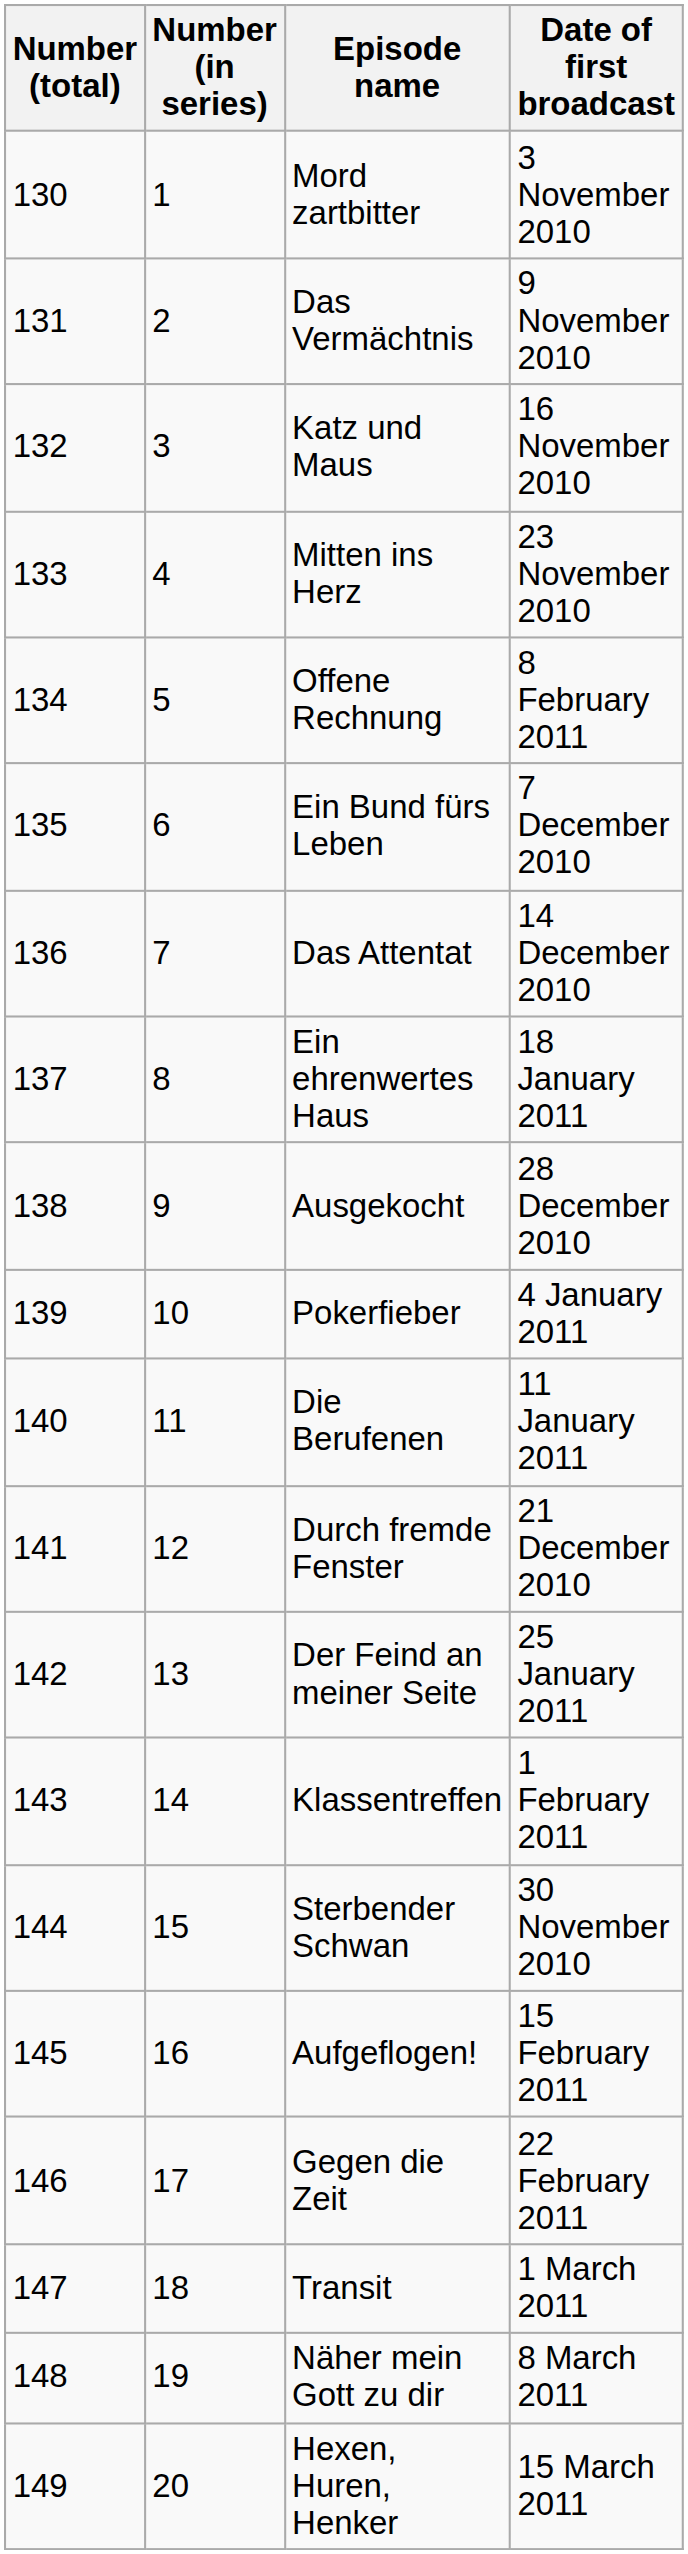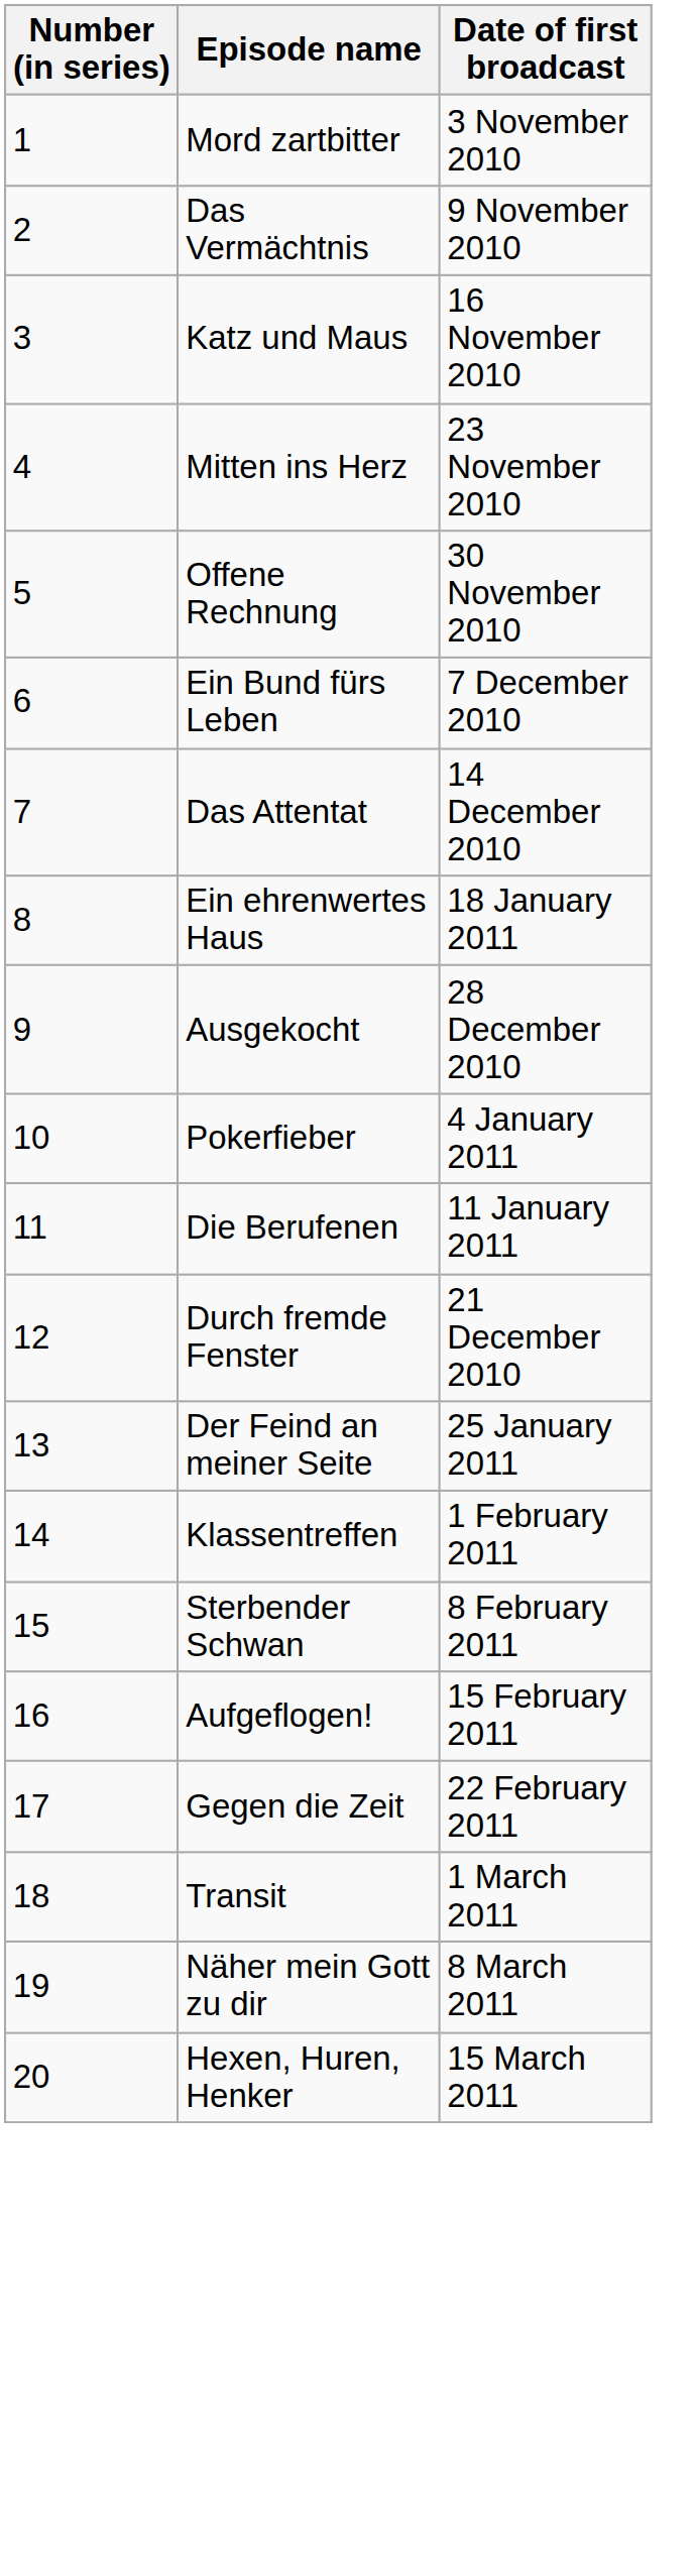- column: Number (total) | 130 | 131 | 132 | 133 | 134 | 135 | 136 | 137 | 138 | 139 | 140 | 141 | 142 | 143 | 144 | 145 | 146 | 147 | 148 | 149
Offene Rechnung | Date of first broadcast: 8 February 2011 -> 30 November 2010
Sterbender Schwan | Date of first broadcast: 30 November 2010 -> 8 February 2011
